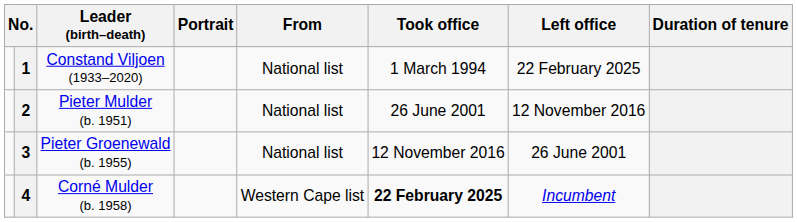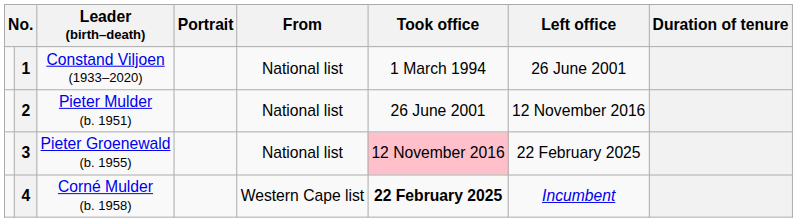1 | Left office: 22 February 2025 -> 26 June 2001
3 | Took office: no background -> pink background
3 | Left office: 26 June 2001 -> 22 February 2025
